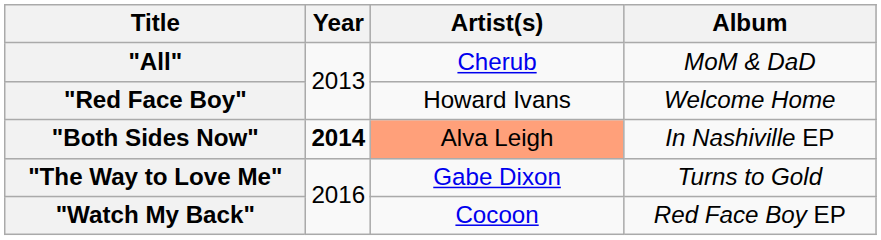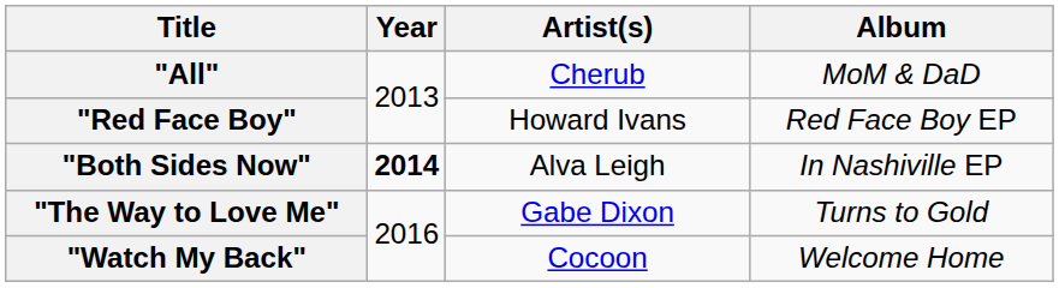"Red Face Boy" | Album: Welcome Home -> Red Face Boy EP
"Both Sides Now" | Artist(s): lightsalmon background -> no background
"Watch My Back" | Album: Red Face Boy EP -> Welcome Home
